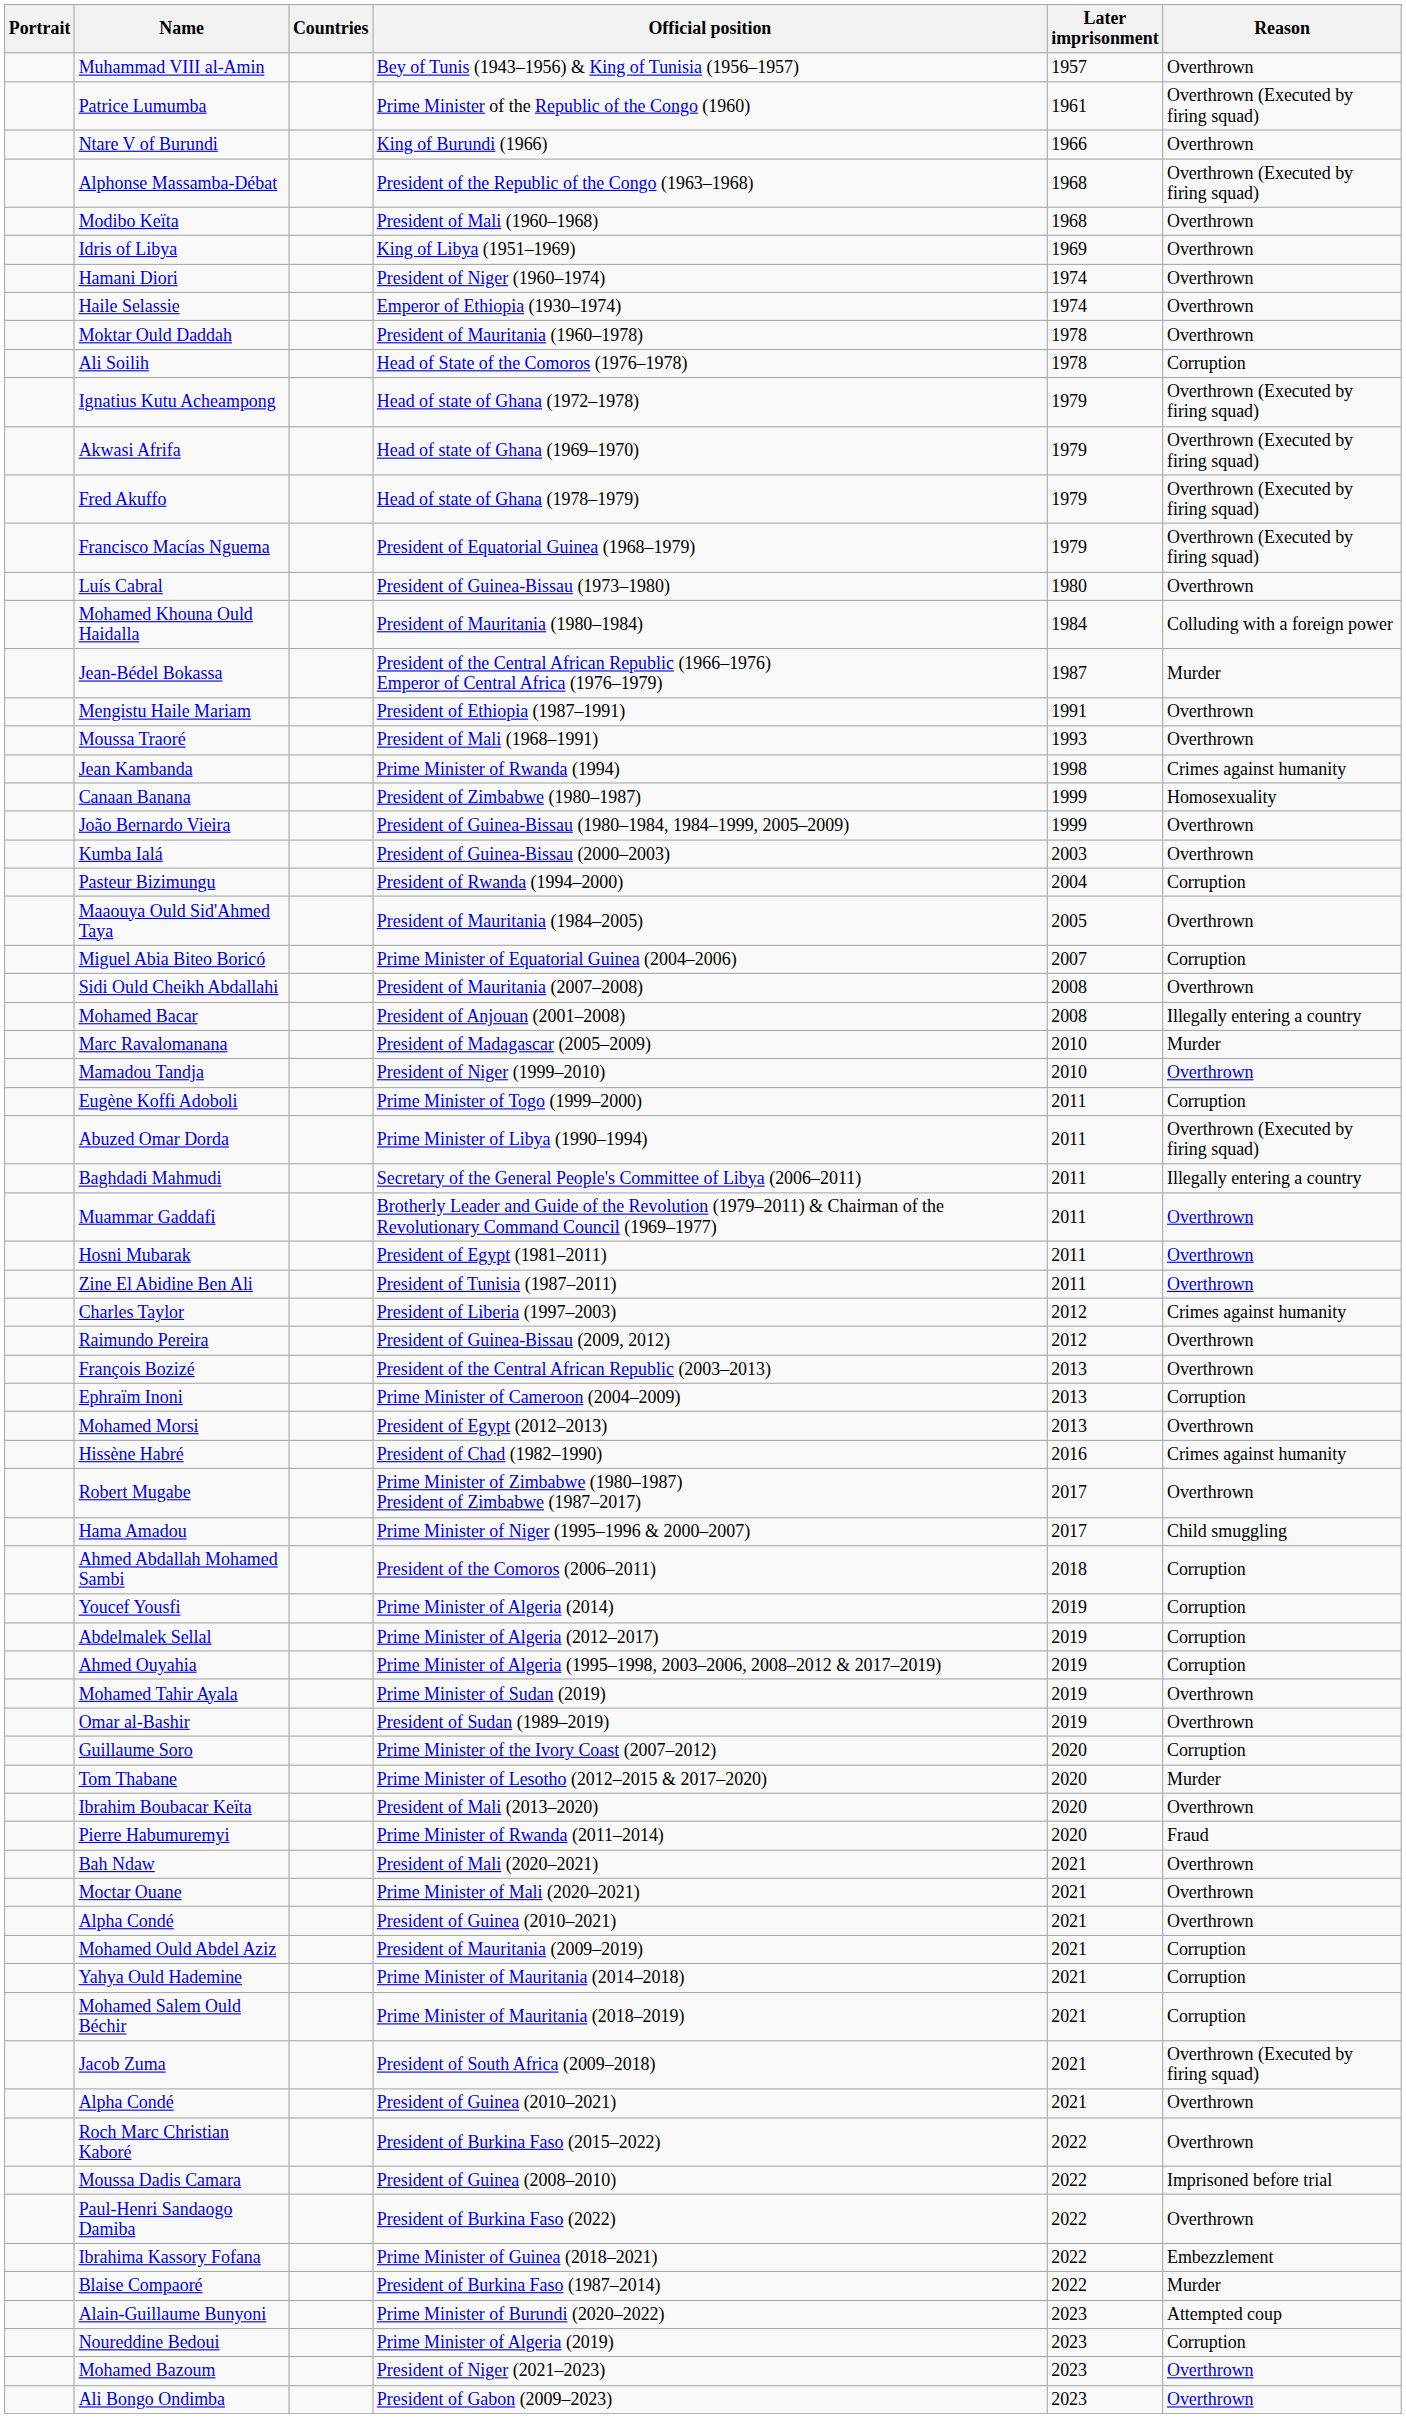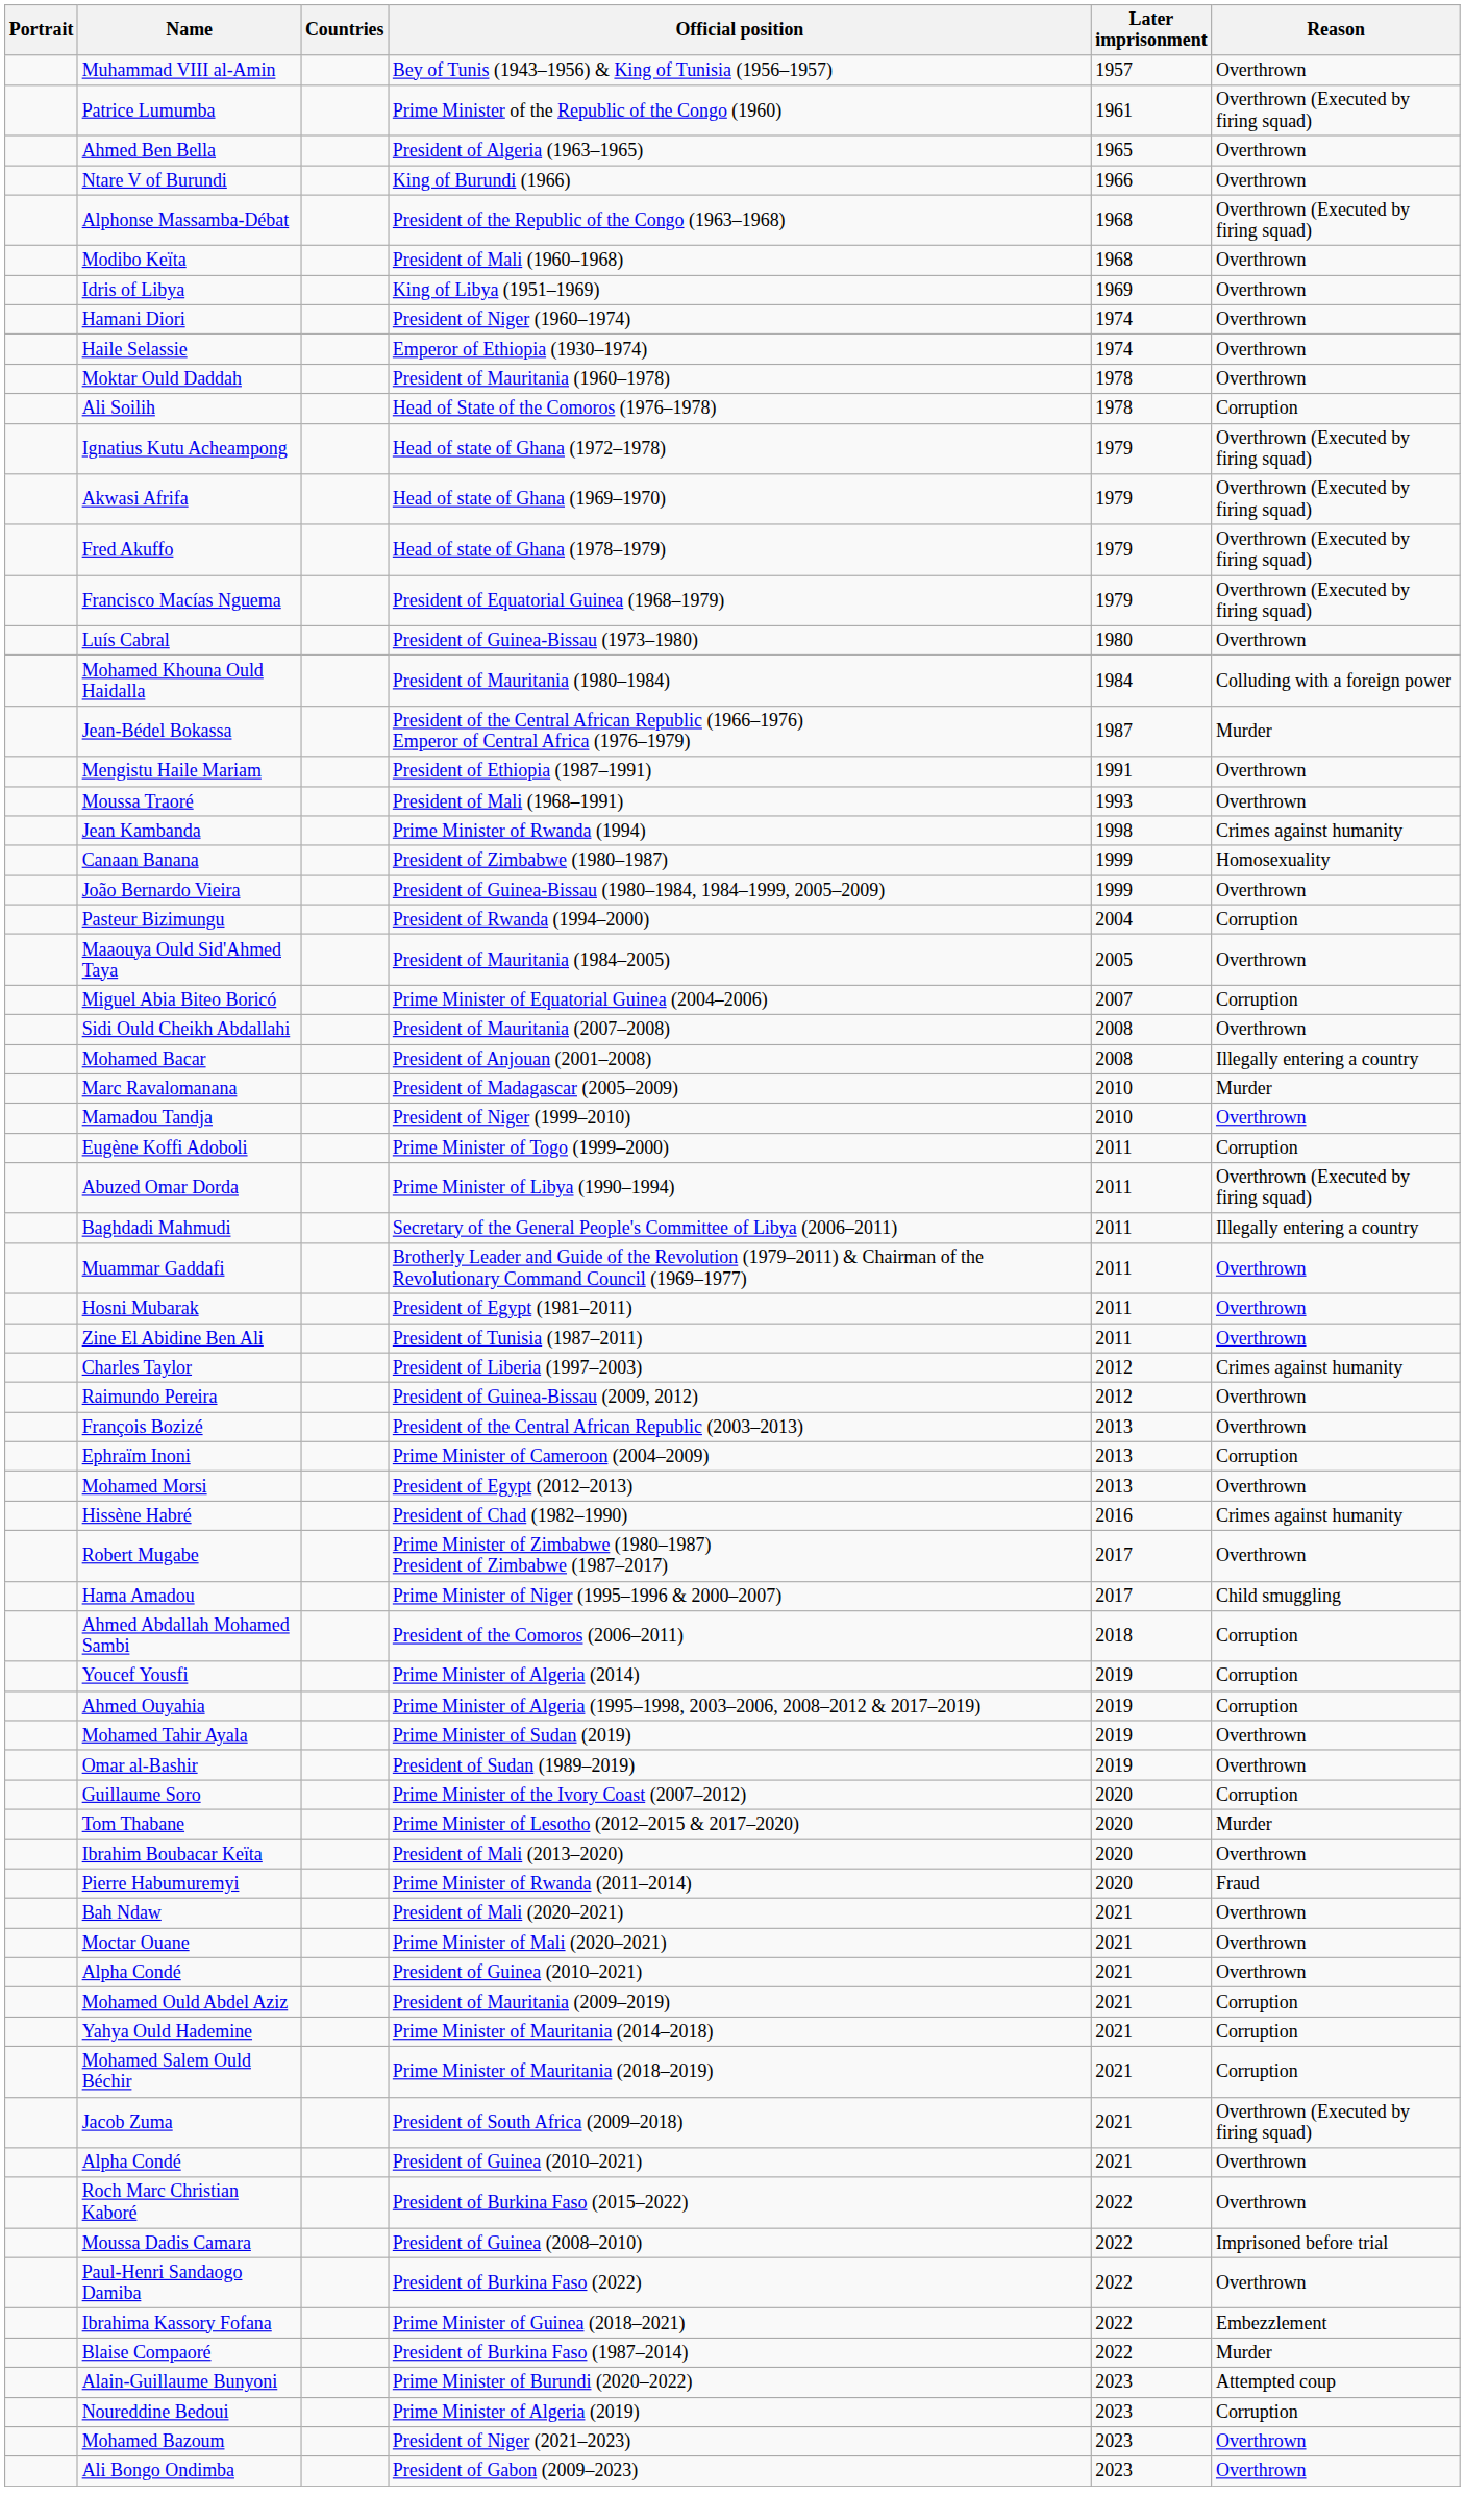+ row: Ahmed Ben Bella | President of Algeria (1963–1965) | 1965 | Overthrown
- row: Kumba Ialá | President of Guinea-Bissau (2000–2003) | 2003 | Overthrown
- row: Abdelmalek Sellal | Prime Minister of Algeria (2012–2017) | 2019 | Corruption
